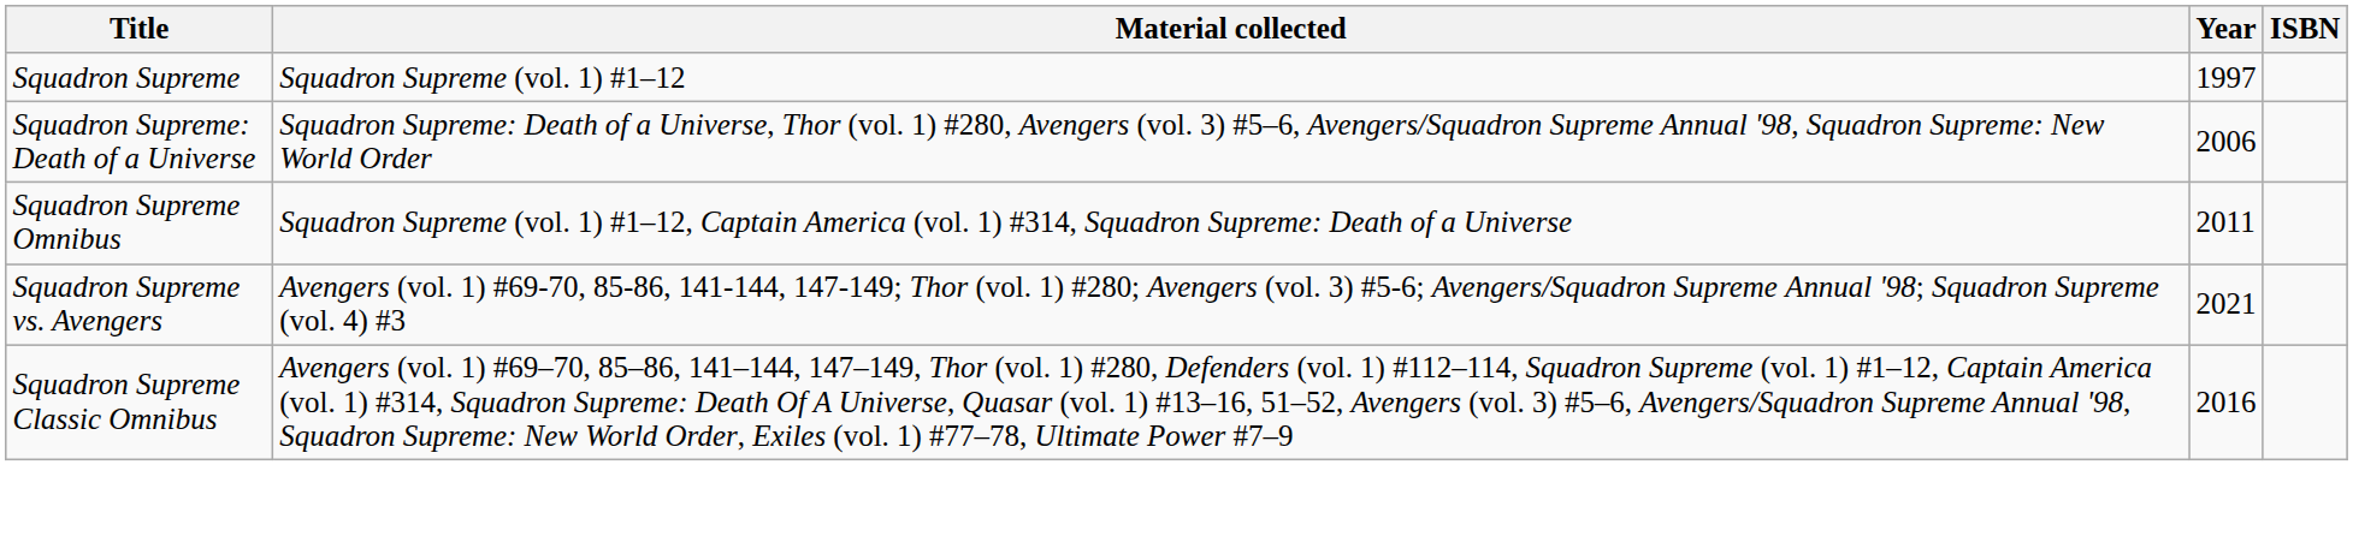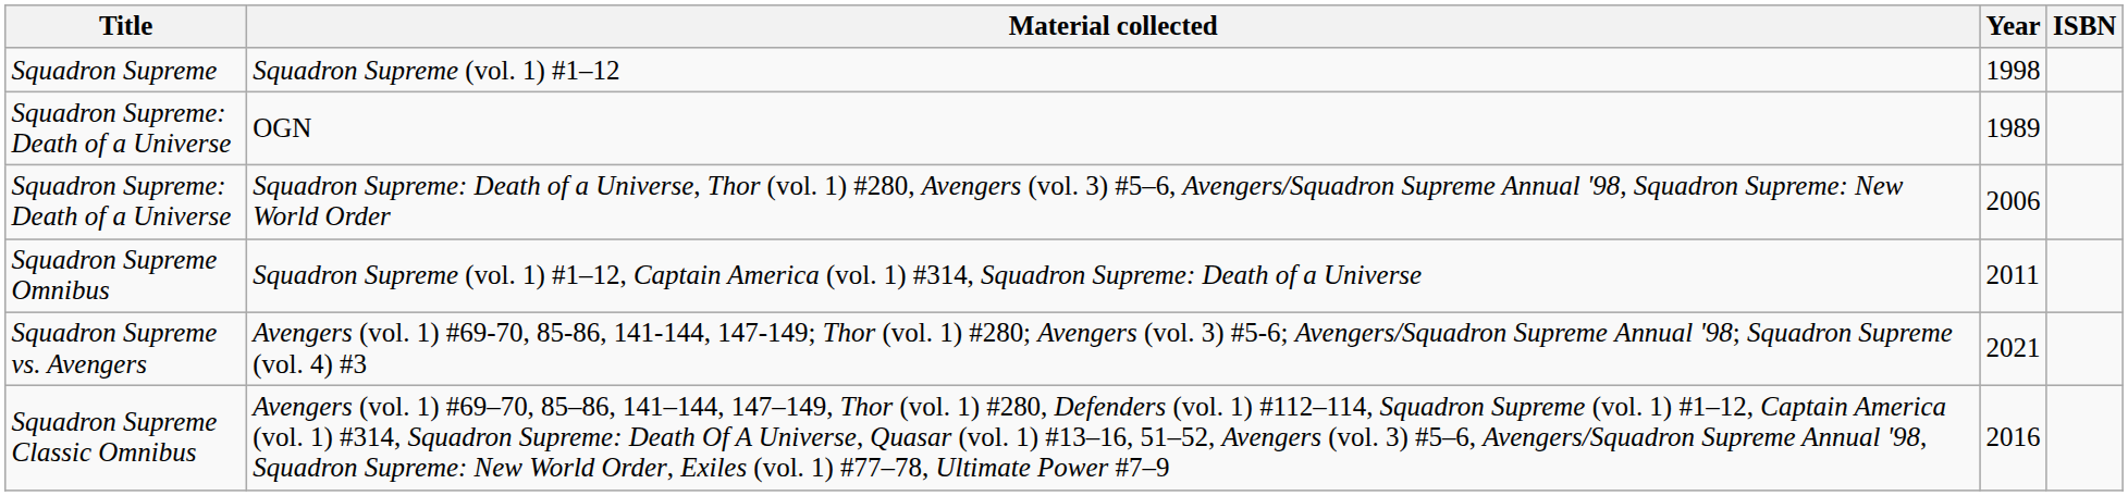Squadron Supreme (vol. 1) #1–12 | Year: 1997 -> 1998
+ row: Squadron Supreme: Death of a Universe | OGN | 1989
